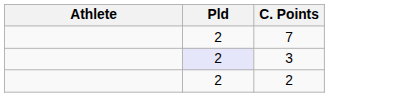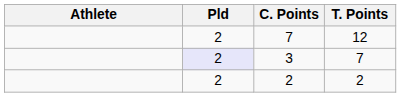+ column: T. Points | 12 | 7 | 2
